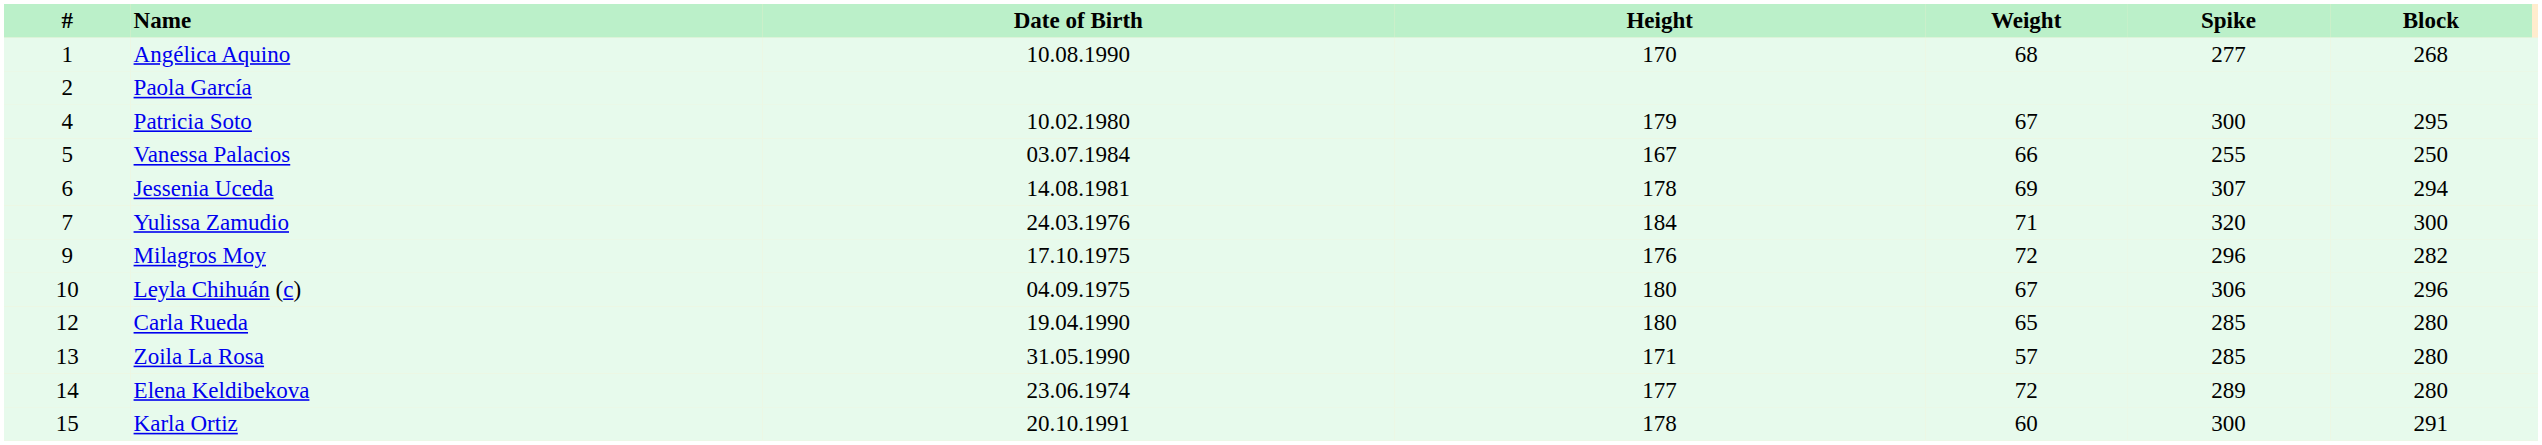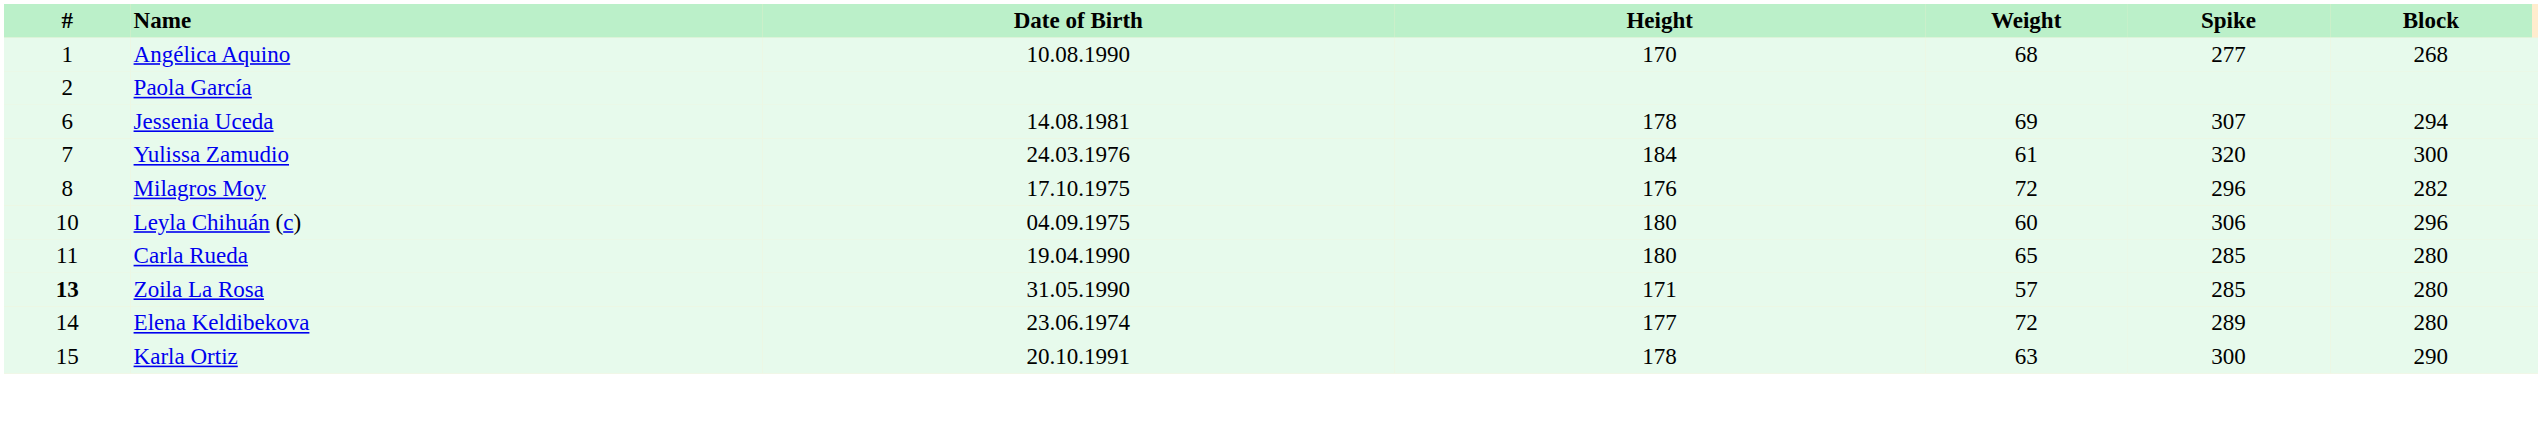- row: 4 | Patricia Soto | 10.02.1980 | 179 | 67 | 300 | 295
- row: 5 | Vanessa Palacios | 03.07.1984 | 167 | 66 | 255 | 250
Yulissa Zamudio | Weight: 71 -> 61
Milagros Moy | #: 9 -> 8
Leyla Chihuán (c) | Weight: 67 -> 60
Carla Rueda | #: 12 -> 11
Zoila La Rosa | #: normal -> bold
Karla Ortiz | Weight: 60 -> 63
Karla Ortiz | Block: 291 -> 290
